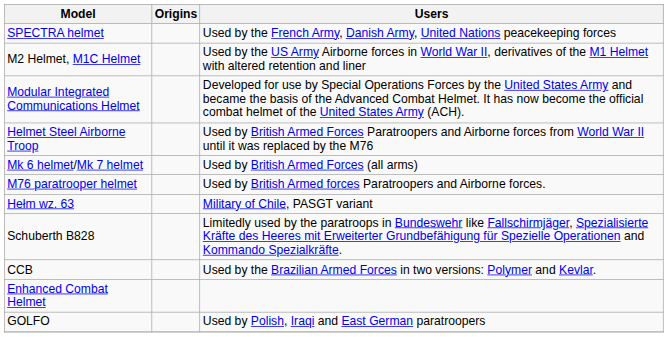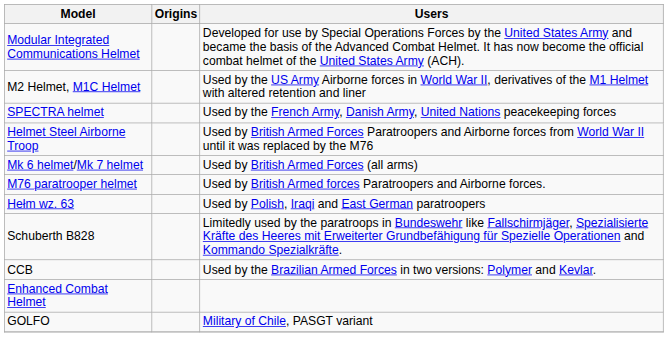rows swapped: SPECTRA helmet <-> Modular Integrated Communications Helmet
Hełm wz. 63 | Users: Military of Chile, PASGT variant -> Used by Polish, Iraqi and East German paratroopers
GOLFO | Users: Used by Polish, Iraqi and East German paratroopers -> Military of Chile, PASGT variant
